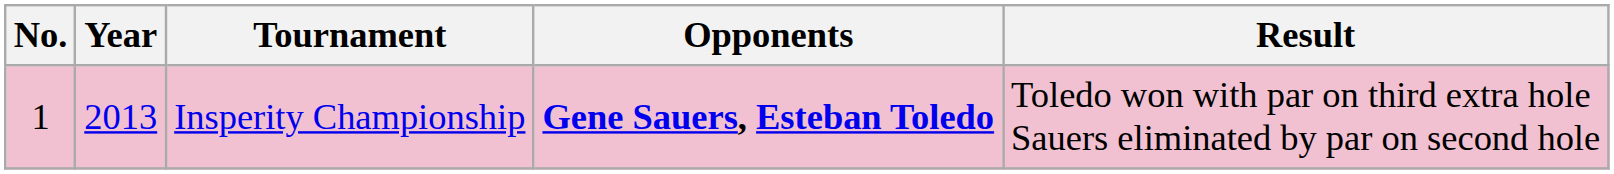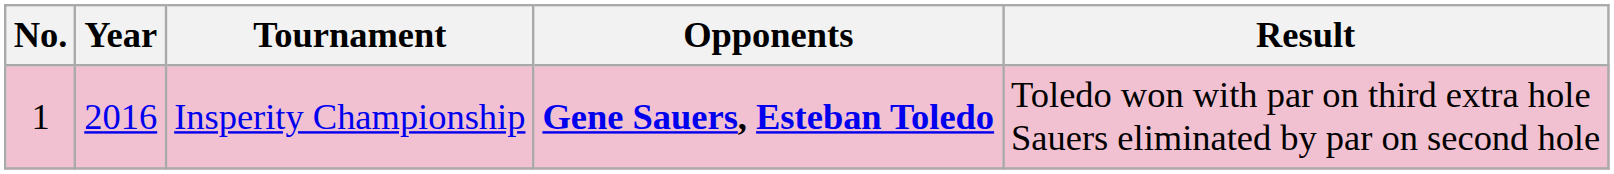Insperity Championship | Year: 2013 -> 2016
